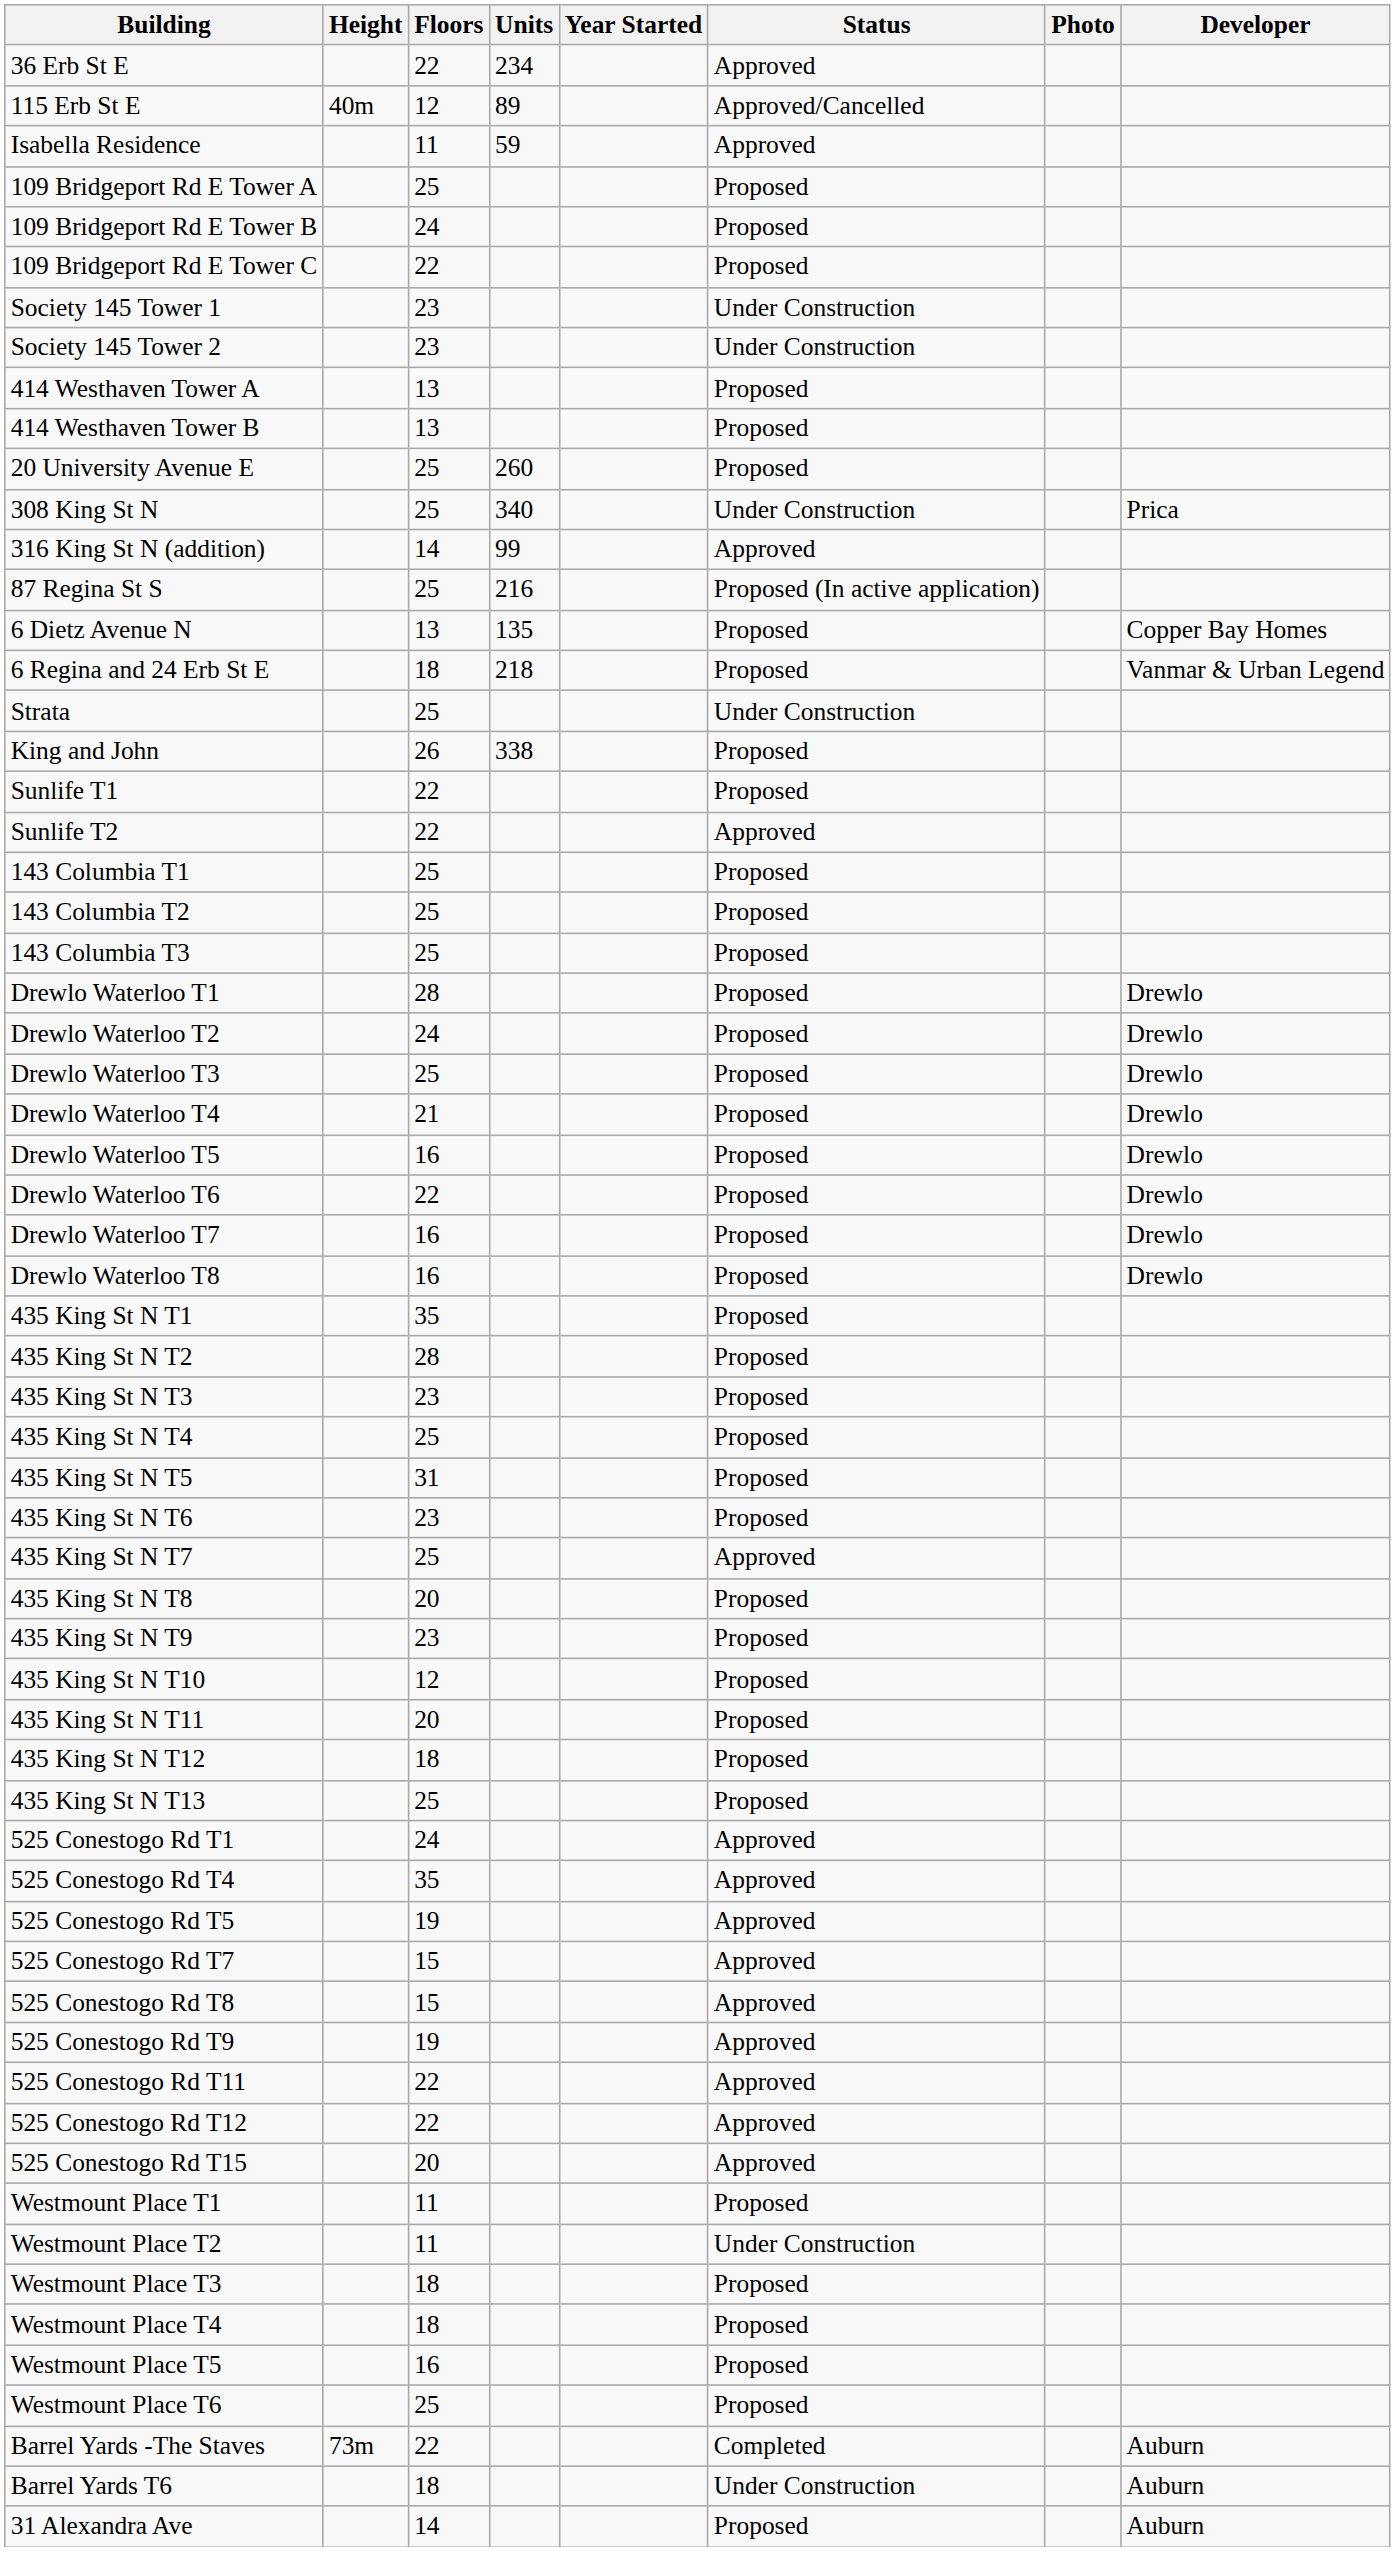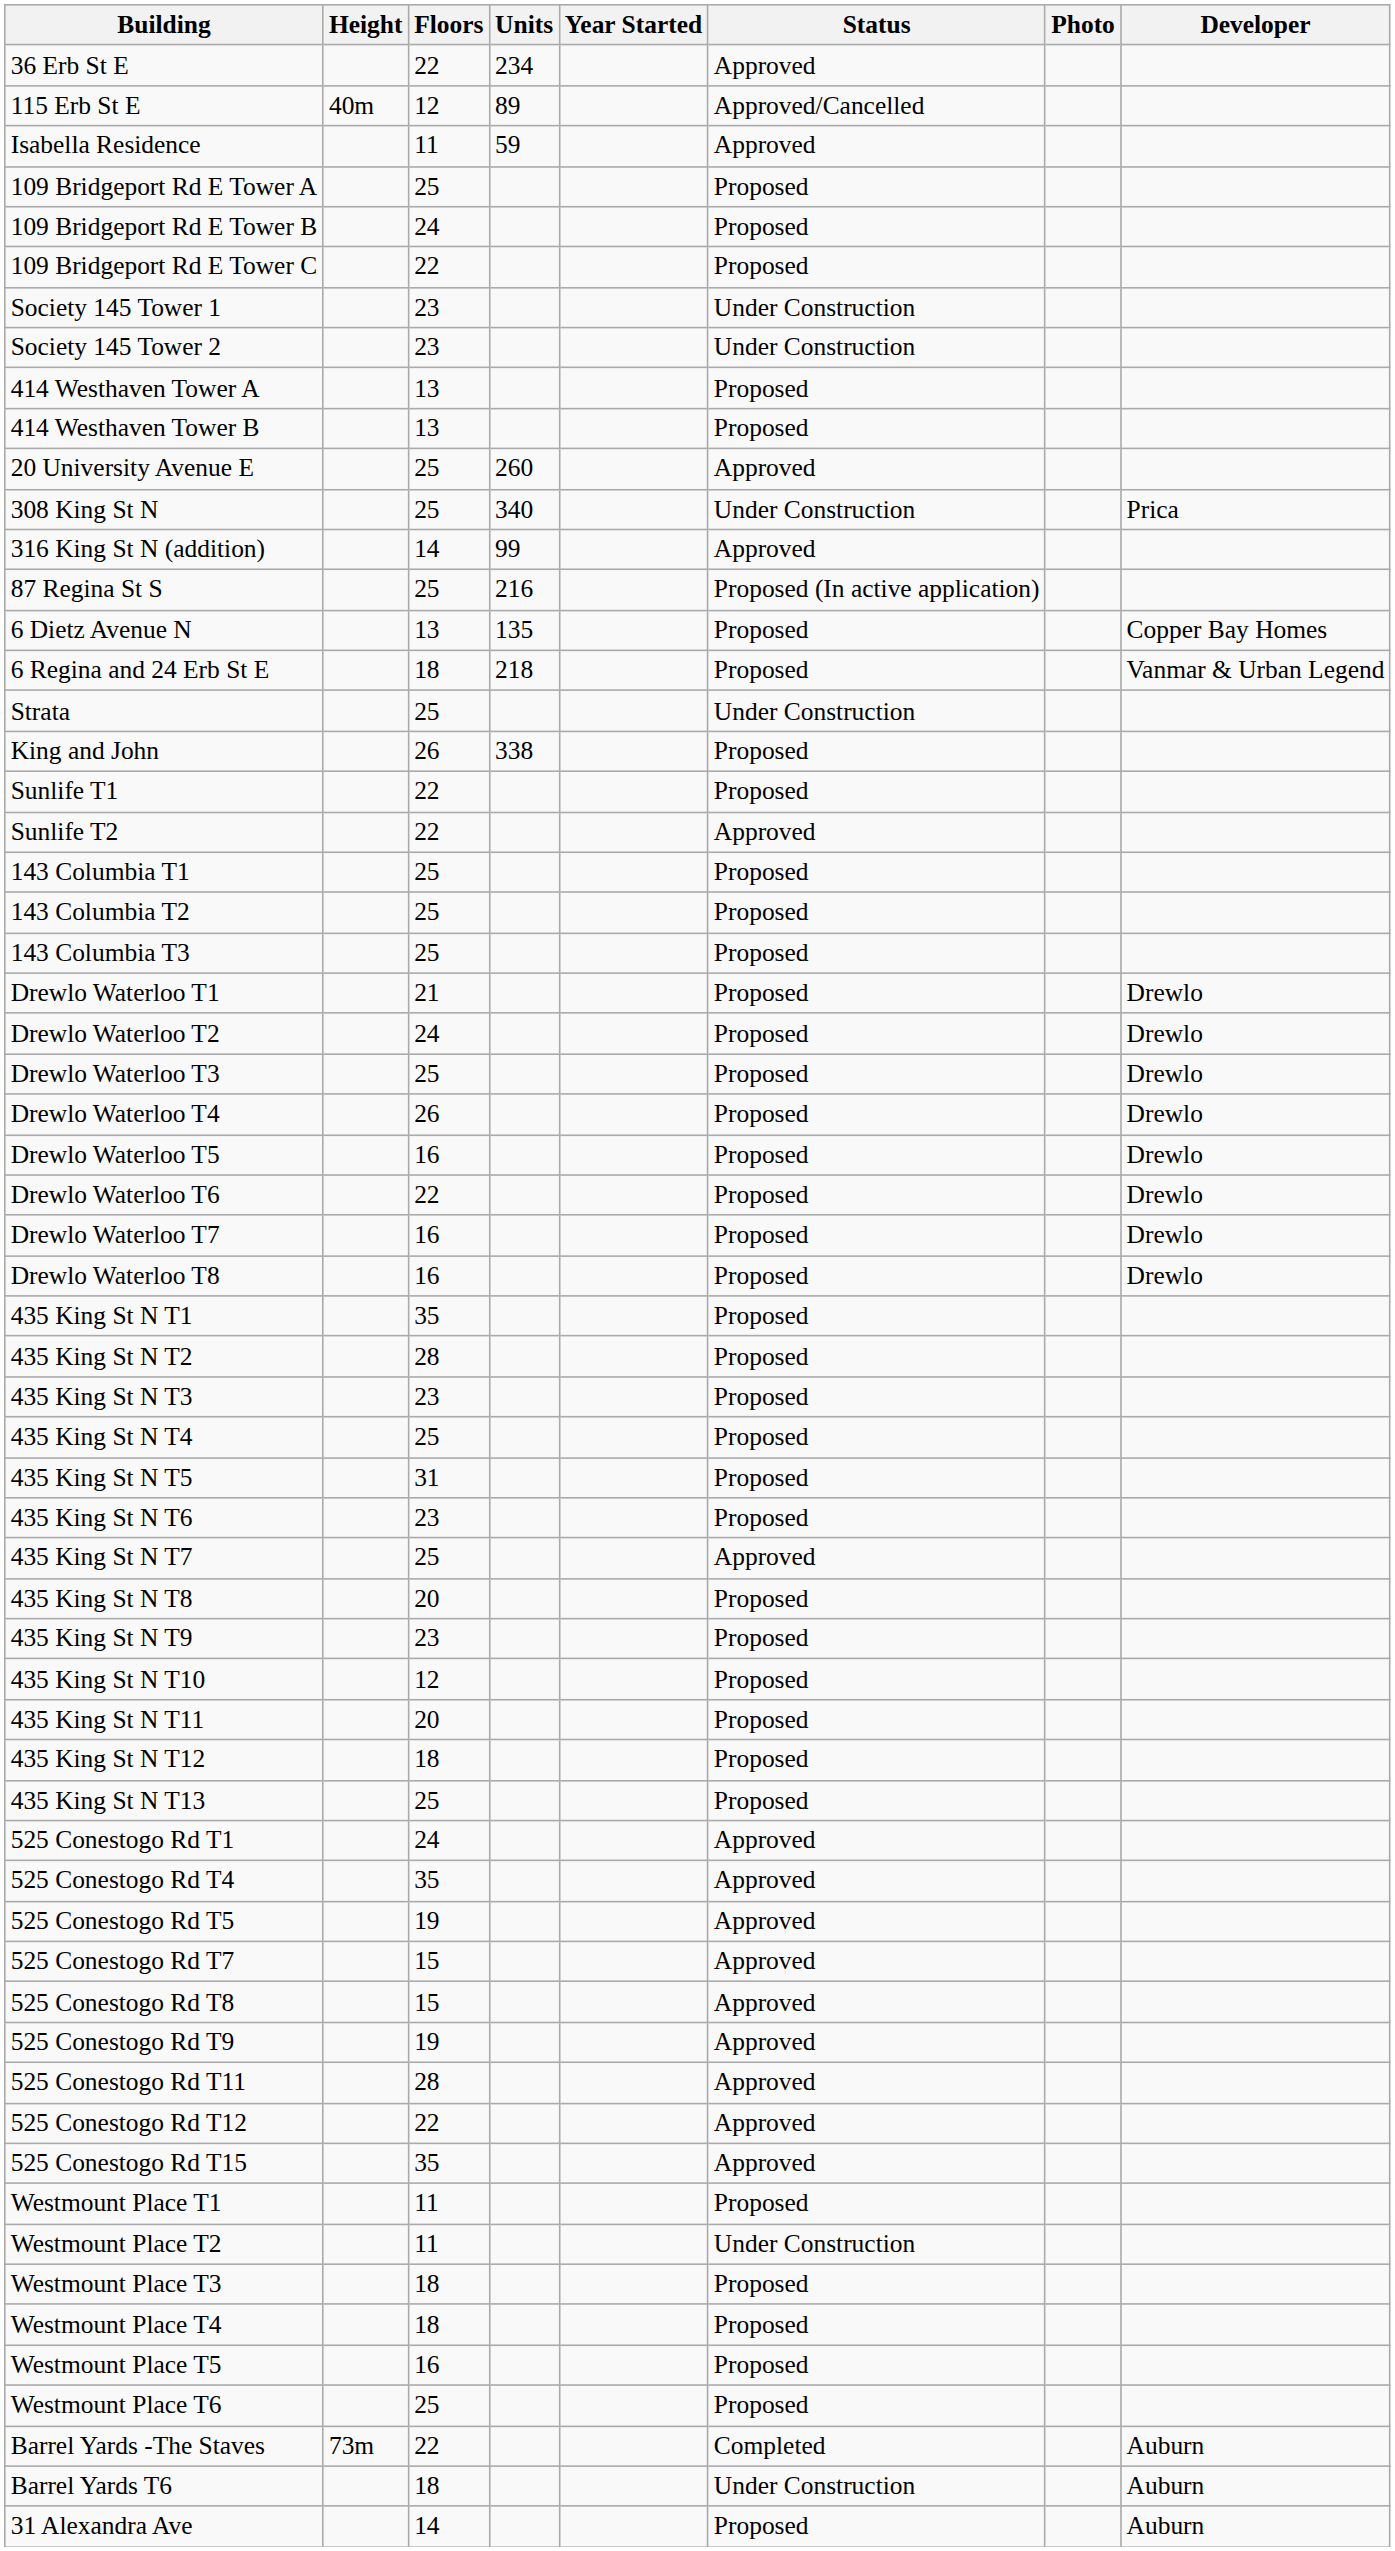20 University Avenue E | Status: Proposed -> Approved
Drewlo Waterloo T1 | Floors: 28 -> 21
Drewlo Waterloo T4 | Floors: 21 -> 26
525 Conestogo Rd T11 | Floors: 22 -> 28
525 Conestogo Rd T15 | Floors: 20 -> 35
